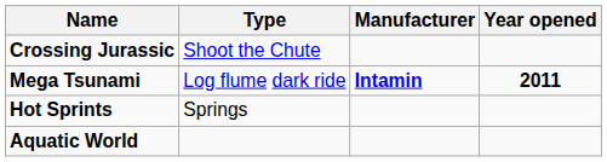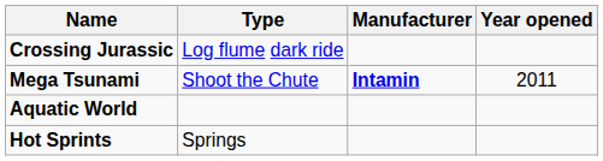Crossing Jurassic | Type: Shoot the Chute -> Log flume dark ride
Mega Tsunami | Type: Log flume dark ride -> Shoot the Chute
Mega Tsunami | Year opened: bold -> normal
rows swapped: Hot Sprints <-> Aquatic World
